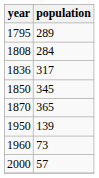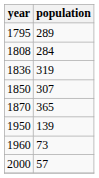1836 | population: 317 -> 319
1850 | population: 345 -> 307
